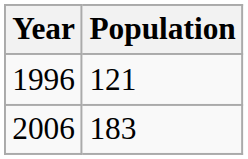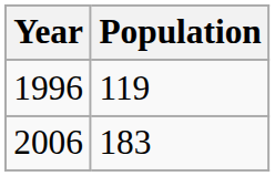1996 | Population: 121 -> 119
